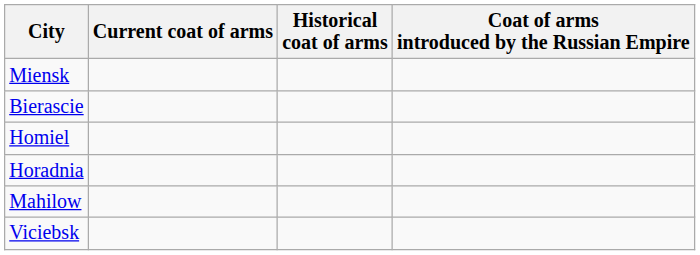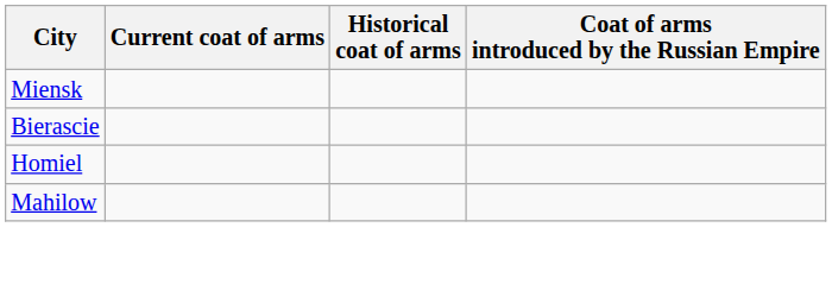- row: Horadnia
- row: Viciebsk
